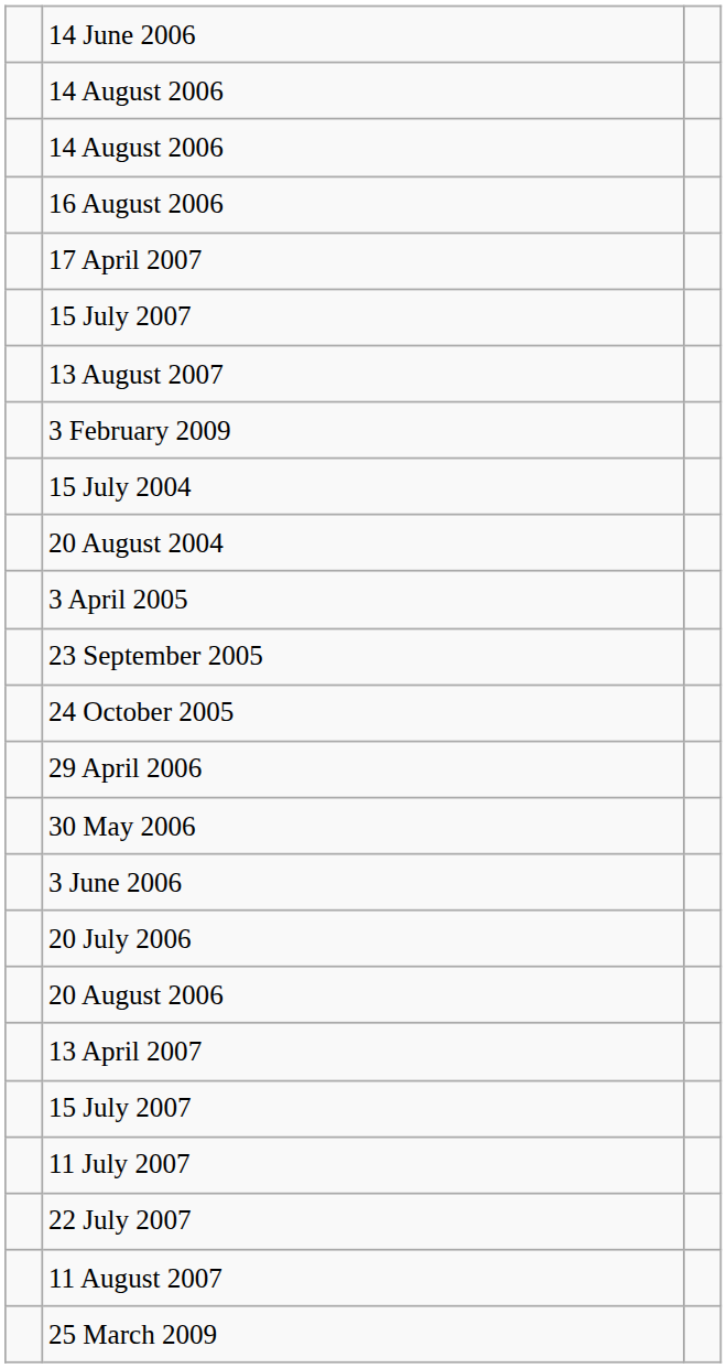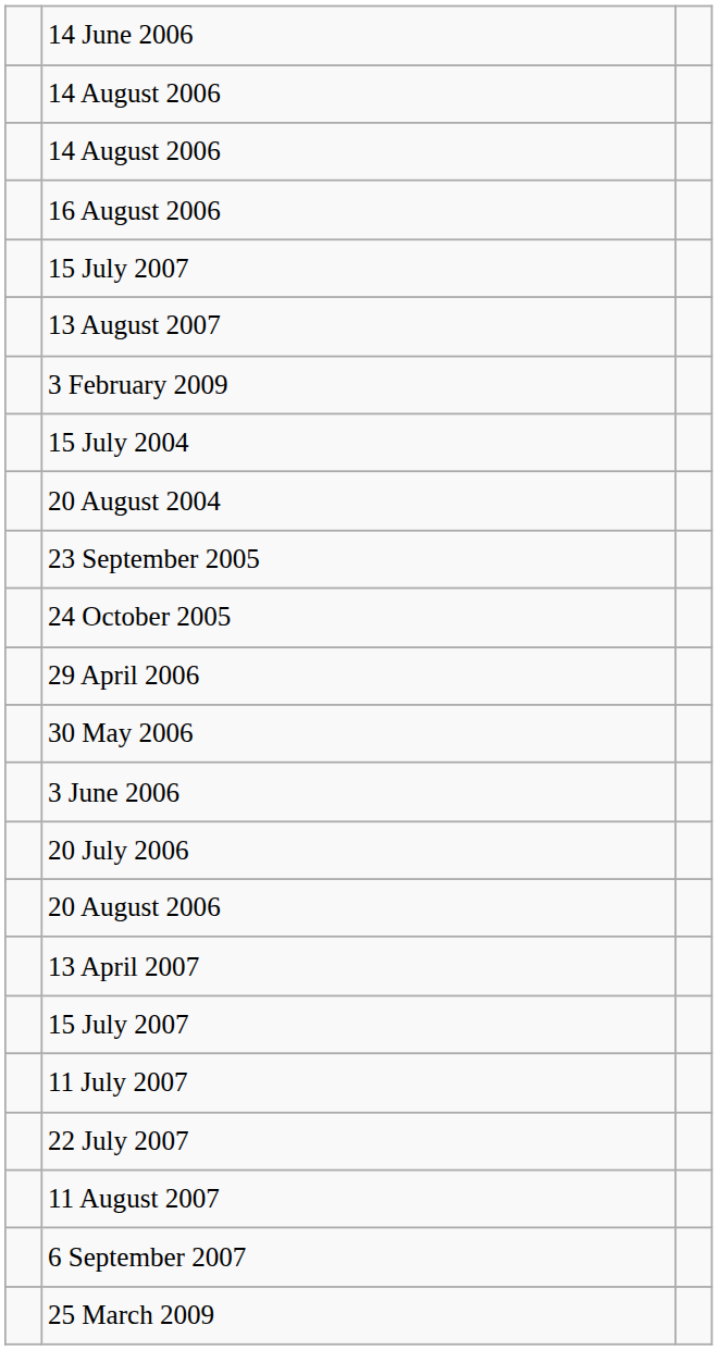- row: 17 April 2007
- row: 3 April 2005
+ row: 6 September 2007
